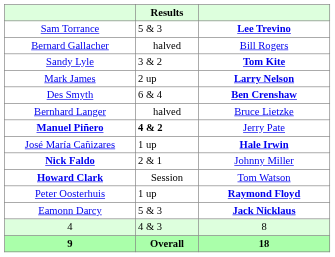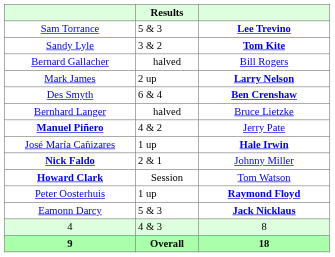rows swapped: Sandy Lyle <-> Bernard Gallacher
Manuel Piñero | Results: bold -> normal
